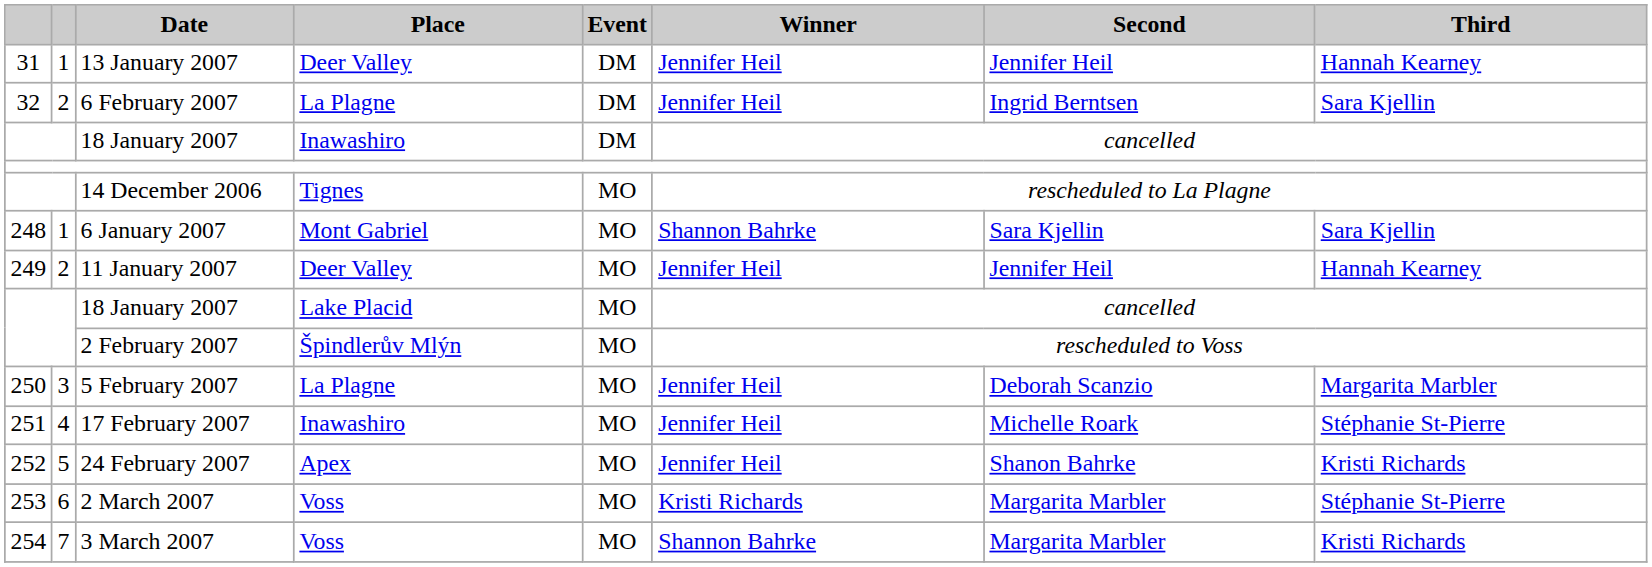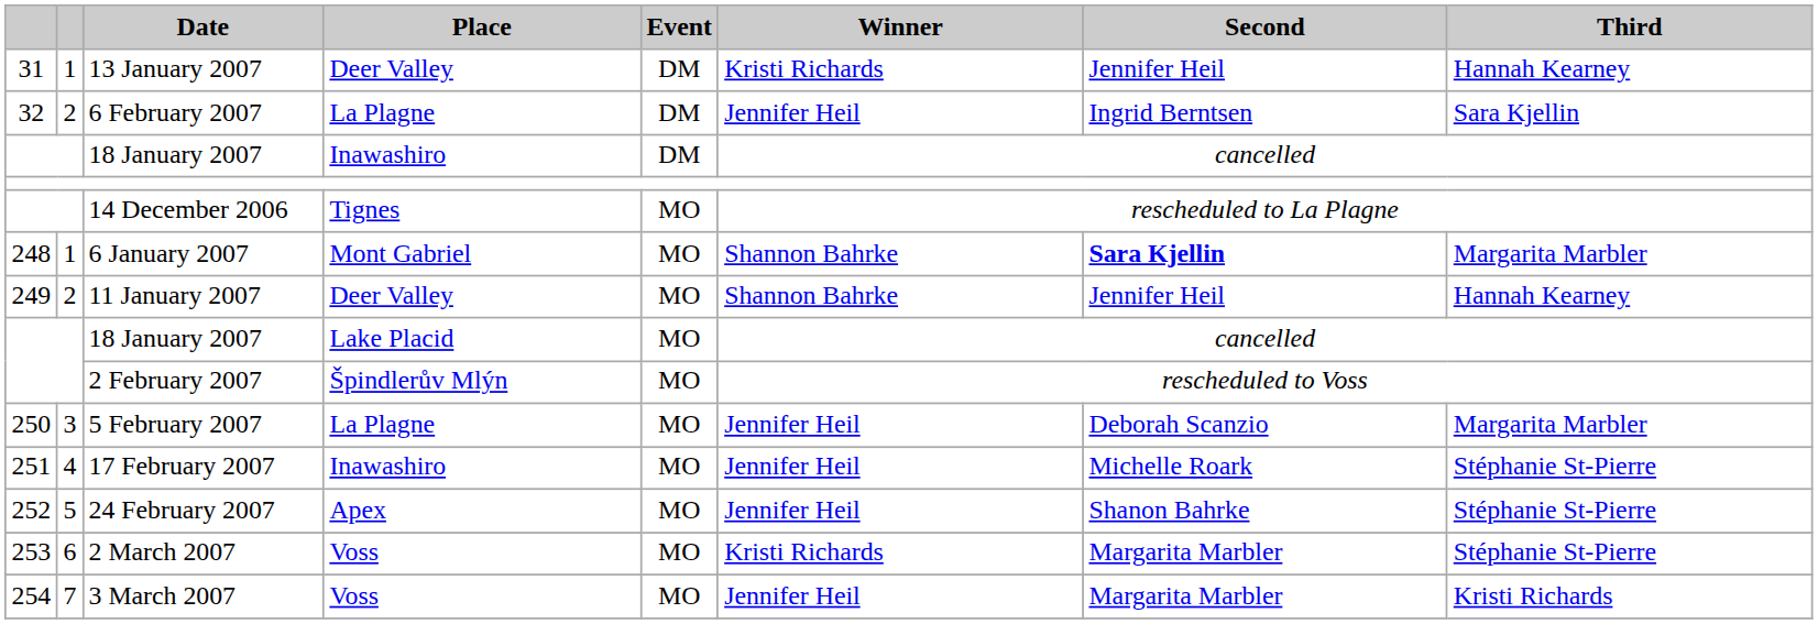13 January 2007 | Winner: Jennifer Heil -> Kristi Richards
6 January 2007 | Second: normal -> bold
6 January 2007 | Third: Sara Kjellin -> Margarita Marbler
11 January 2007 | Winner: Jennifer Heil -> Shannon Bahrke
24 February 2007 | Third: Kristi Richards -> Stéphanie St-Pierre
3 March 2007 | Winner: Shannon Bahrke -> Jennifer Heil
